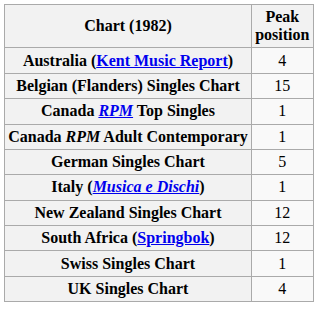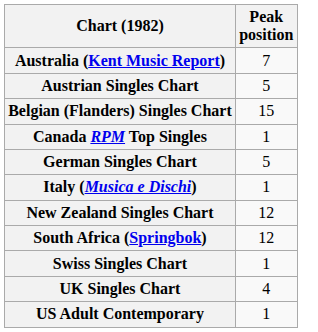Australia (Kent Music Report) | Peak position: 4 -> 7
+ row: Austrian Singles Chart | 5
- row: Canada RPM Adult Contemporary | 1
+ row: US Adult Contemporary | 1
